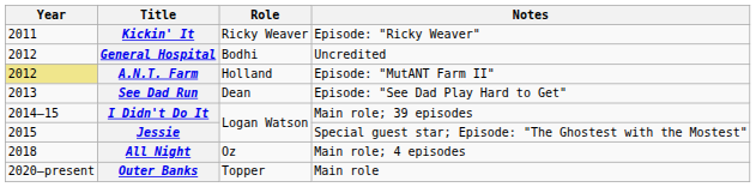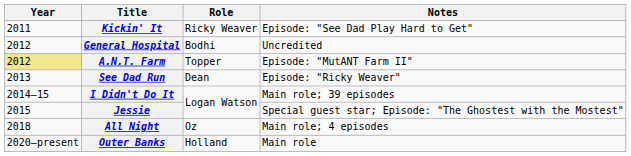Kickin' It | Notes: Episode: "Ricky Weaver" -> Episode: "See Dad Play Hard to Get"
A.N.T. Farm | Role: Holland -> Topper
See Dad Run | Notes: Episode: "See Dad Play Hard to Get" -> Episode: "Ricky Weaver"
Outer Banks | Role: Topper -> Holland
